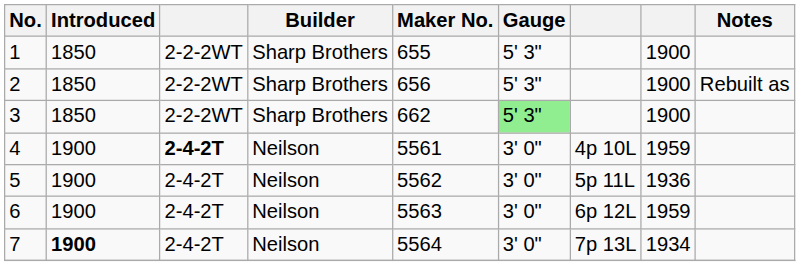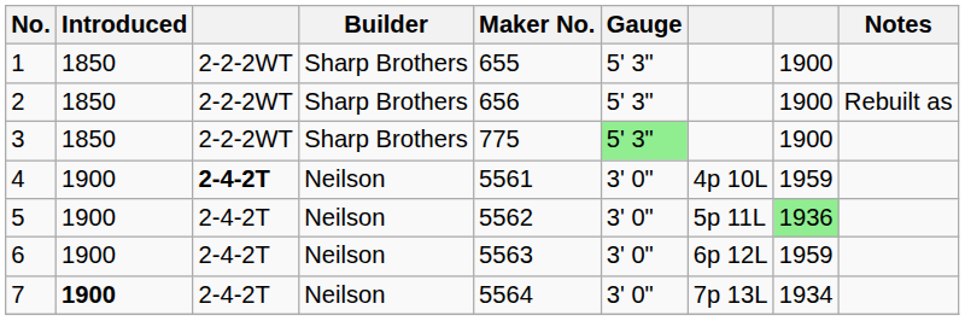3 | Maker No.: 662 -> 775
5 | column 8: no background -> lightgreen background
